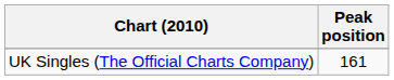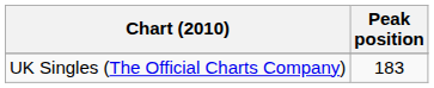UK Singles (The Official Charts Company) | Peak position: 161 -> 183
